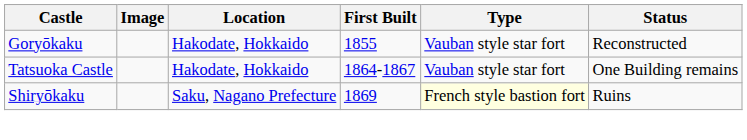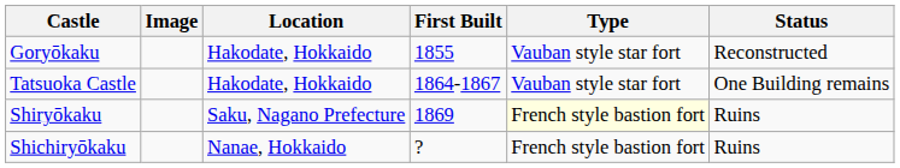+ row: Shichiryōkaku | Nanae, Hokkaido | ? | French style bastion fort | Ruins
